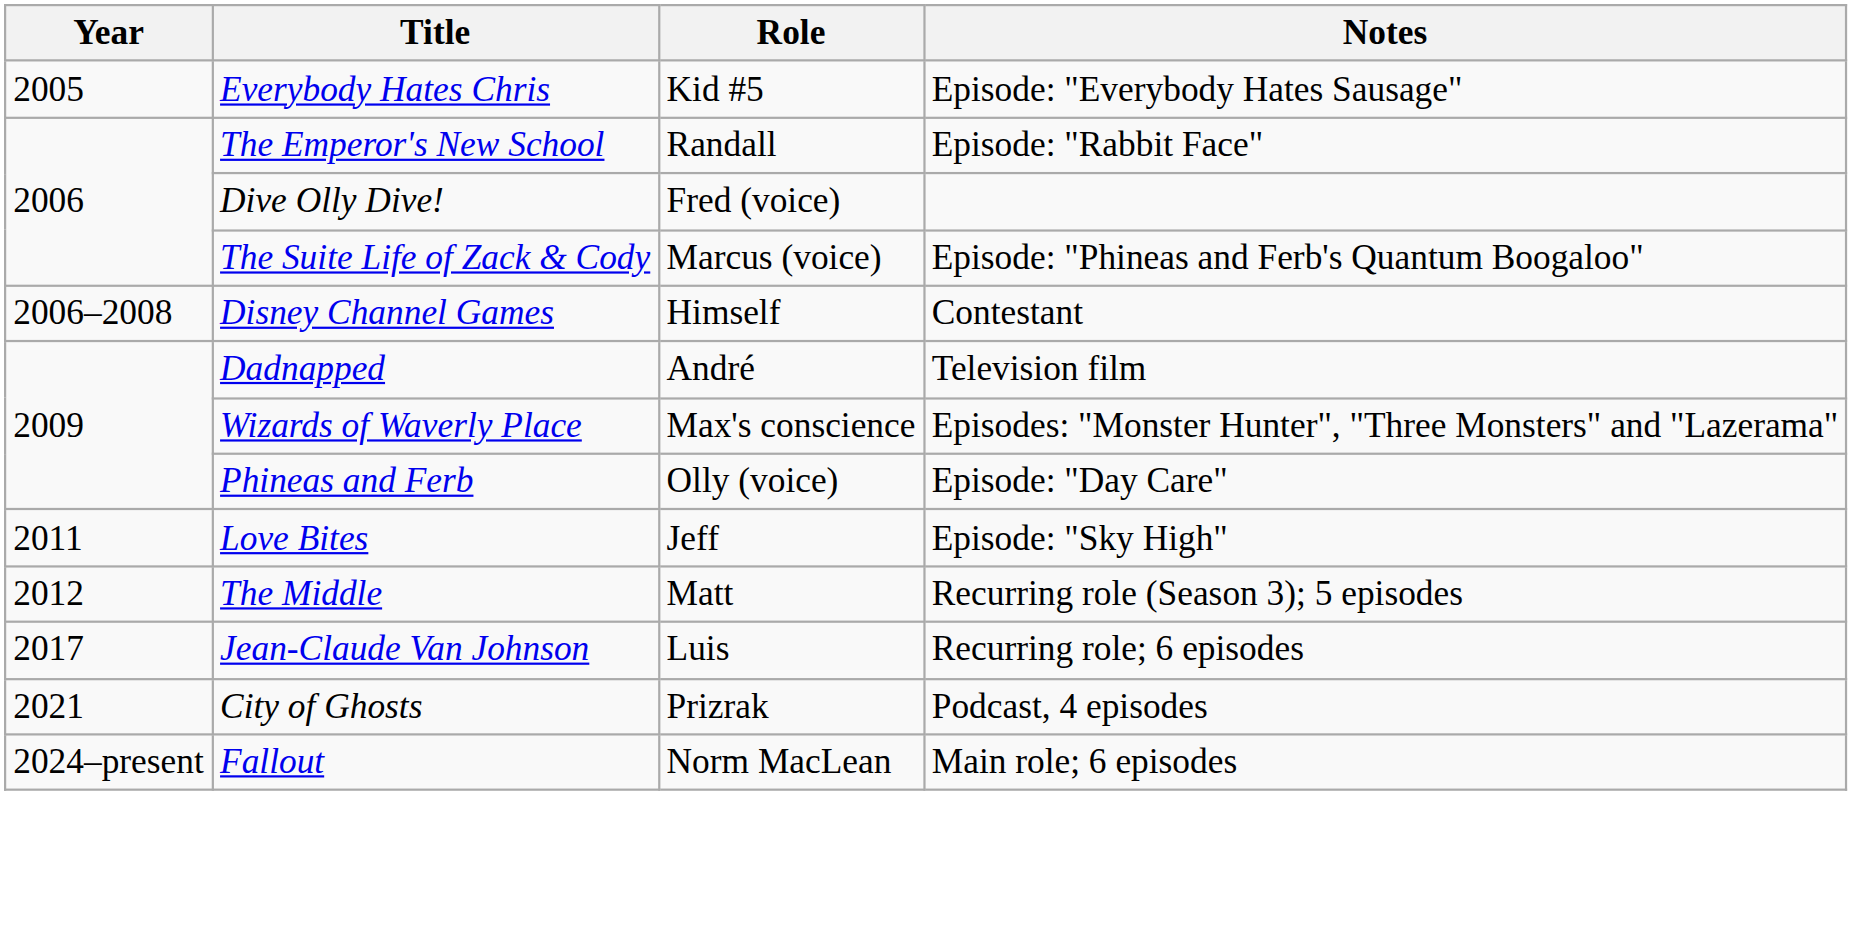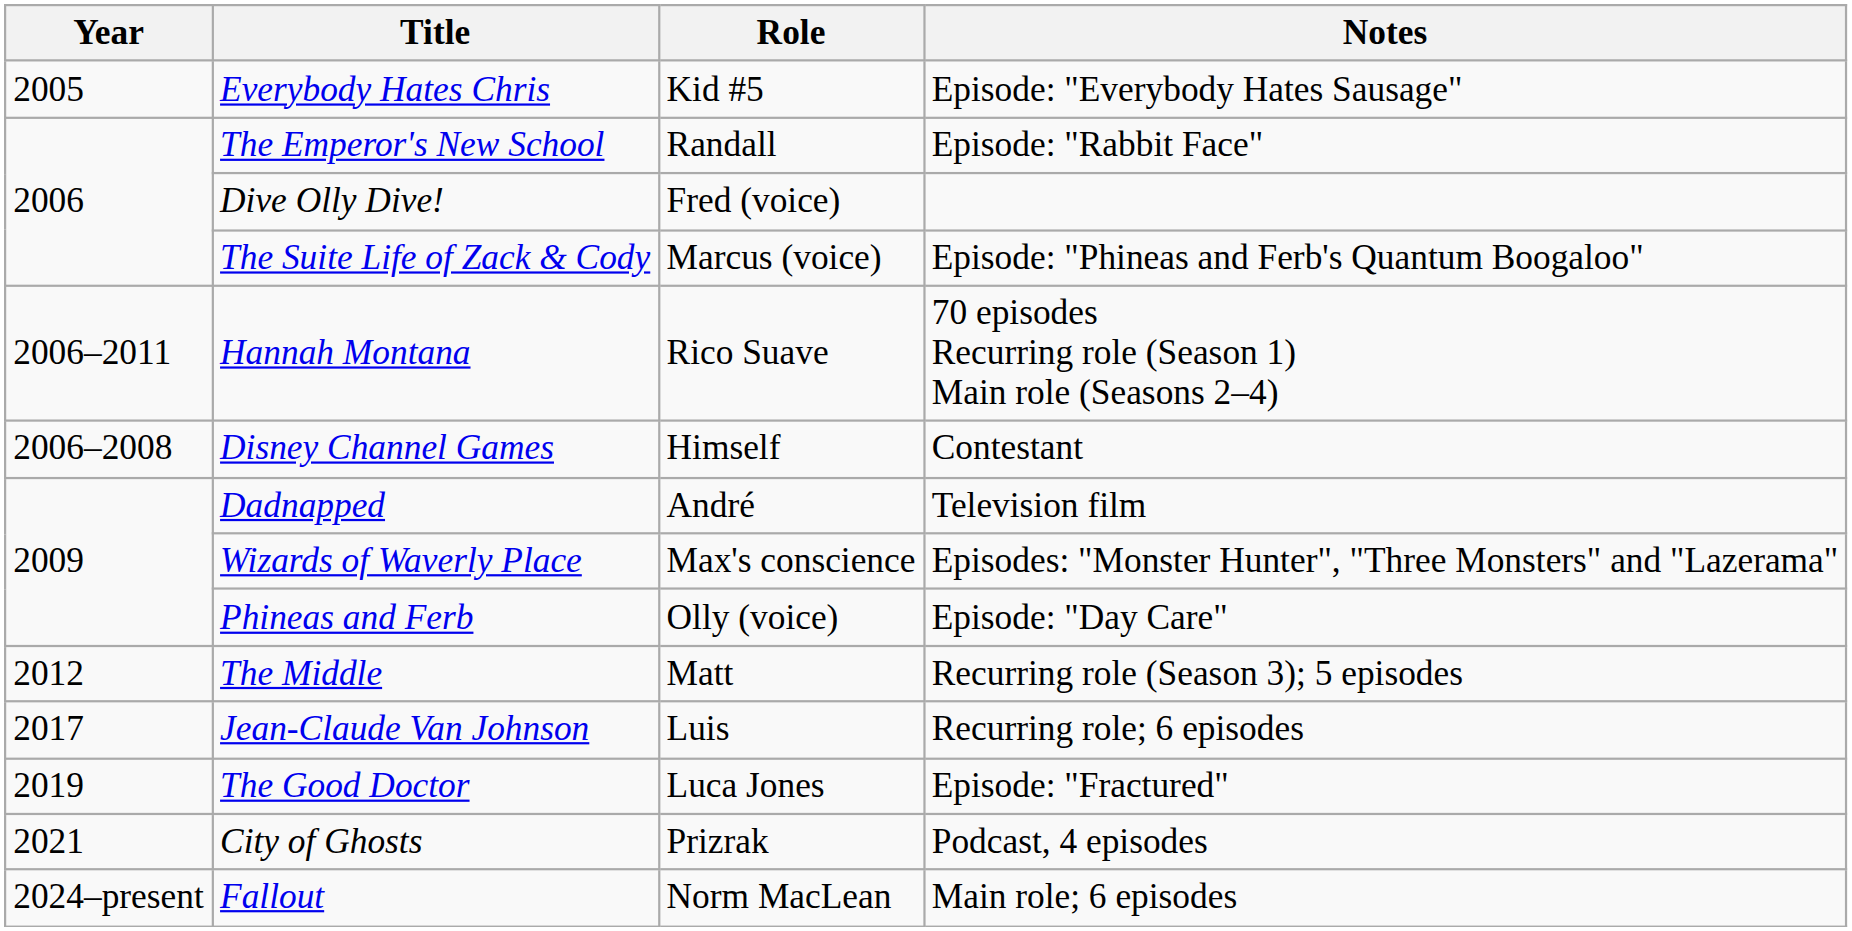+ row: 2006–2011 | Hannah Montana | Rico Suave | 70 episodes Recurring role (Season 1) Main role (Seasons 2–4)
- row: 2011 | Love Bites | Jeff | Episode: "Sky High"
+ row: 2019 | The Good Doctor | Luca Jones | Episode: "Fractured"
